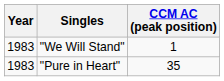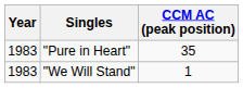rows swapped: "We Will Stand" <-> "Pure in Heart"
